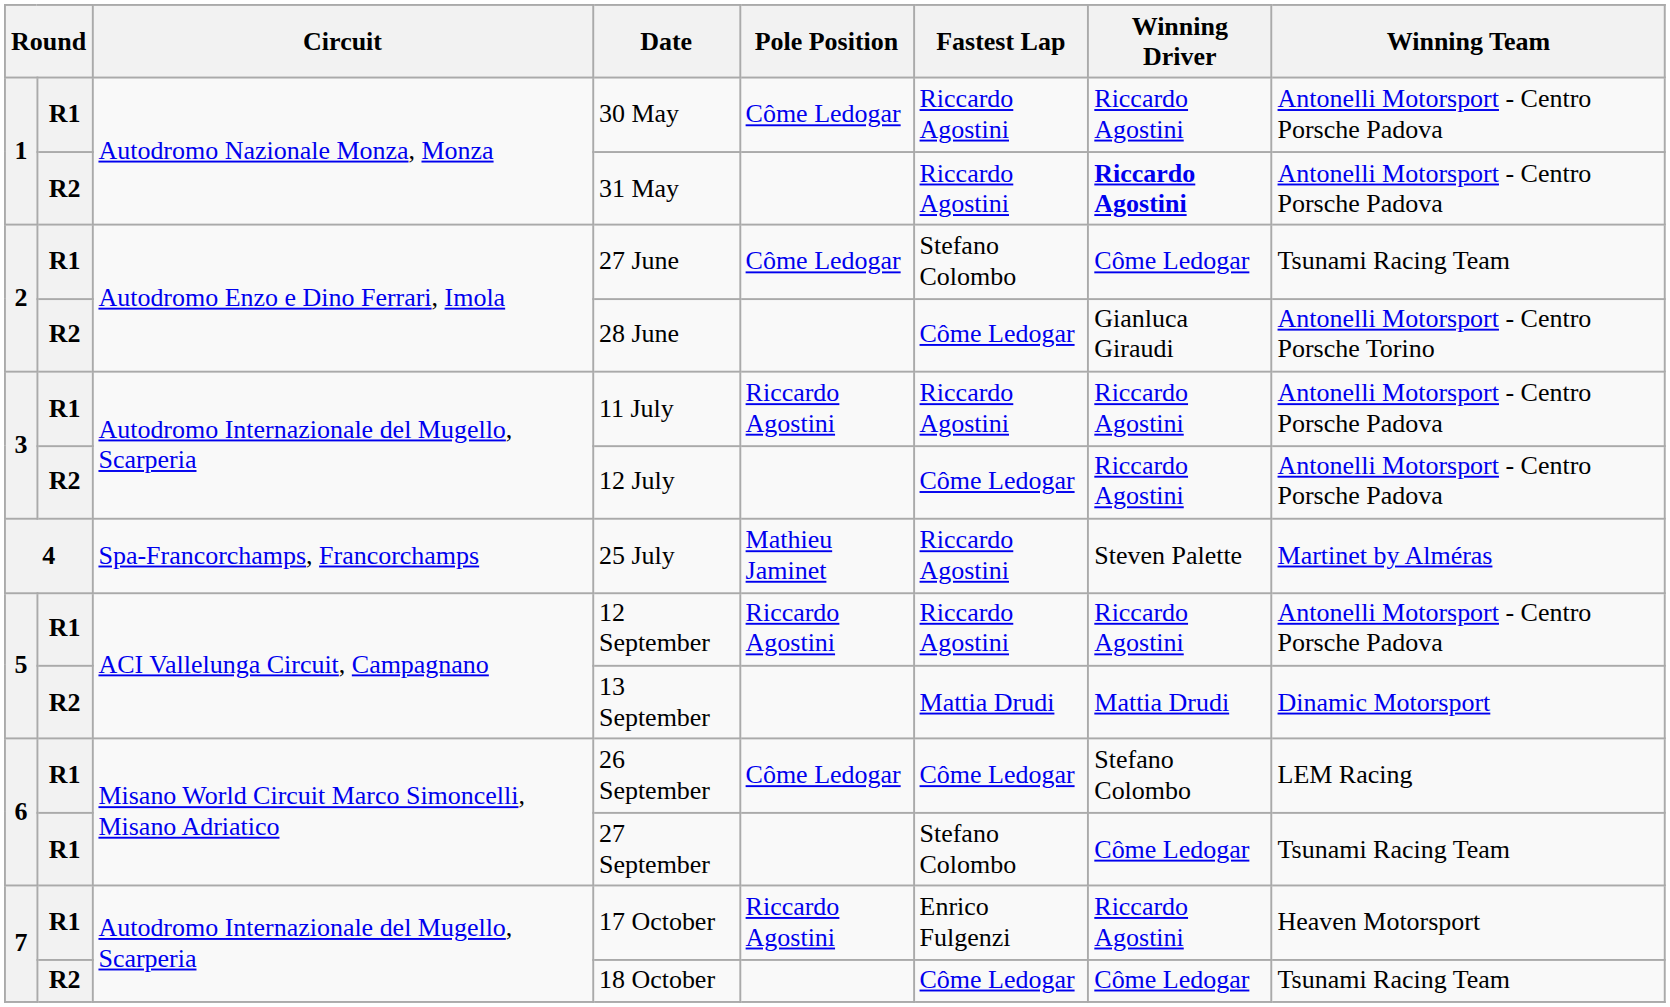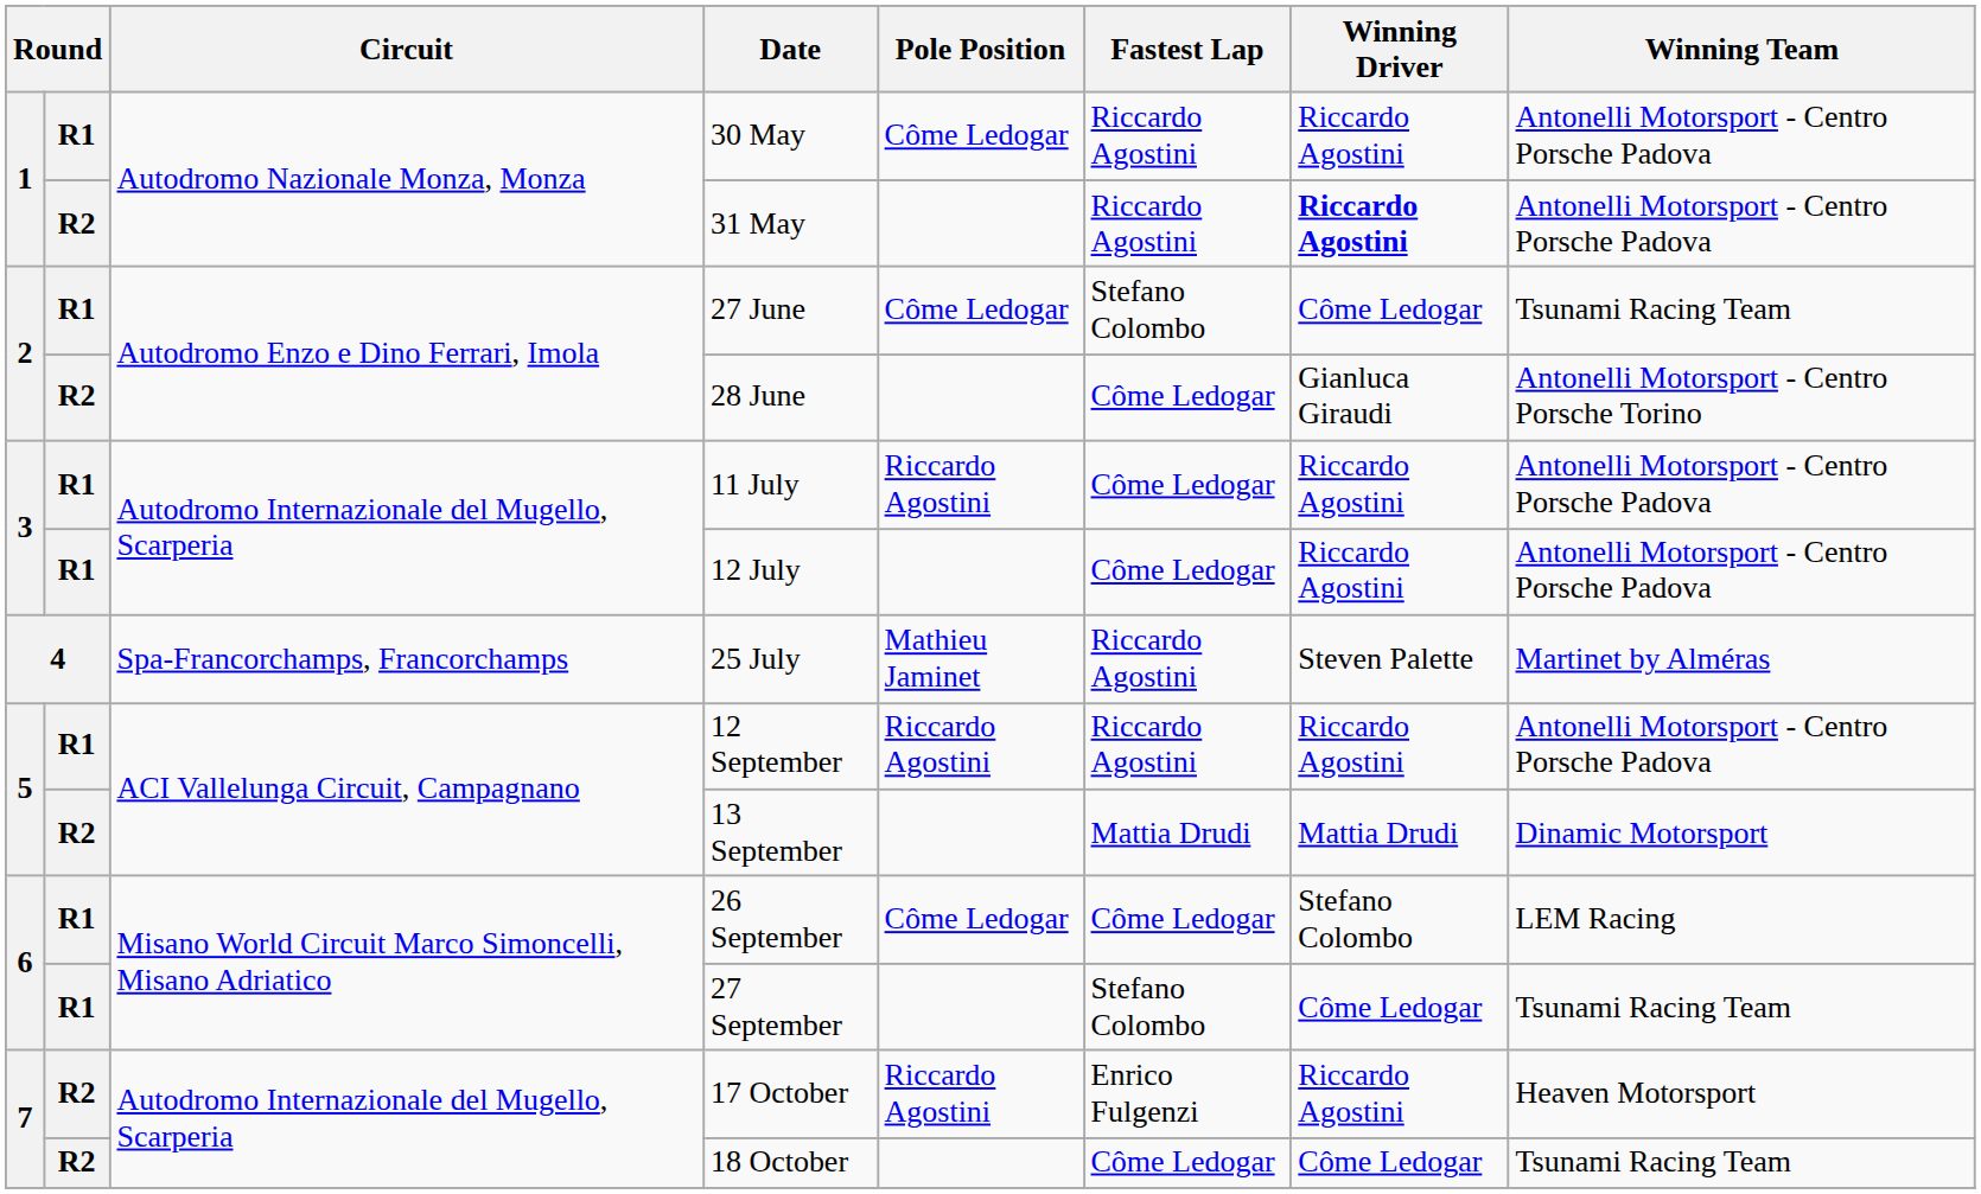11 July | Fastest Lap: Riccardo Agostini -> Côme Ledogar
12 July | column 2: R2 -> R1
17 October | column 2: R1 -> R2
